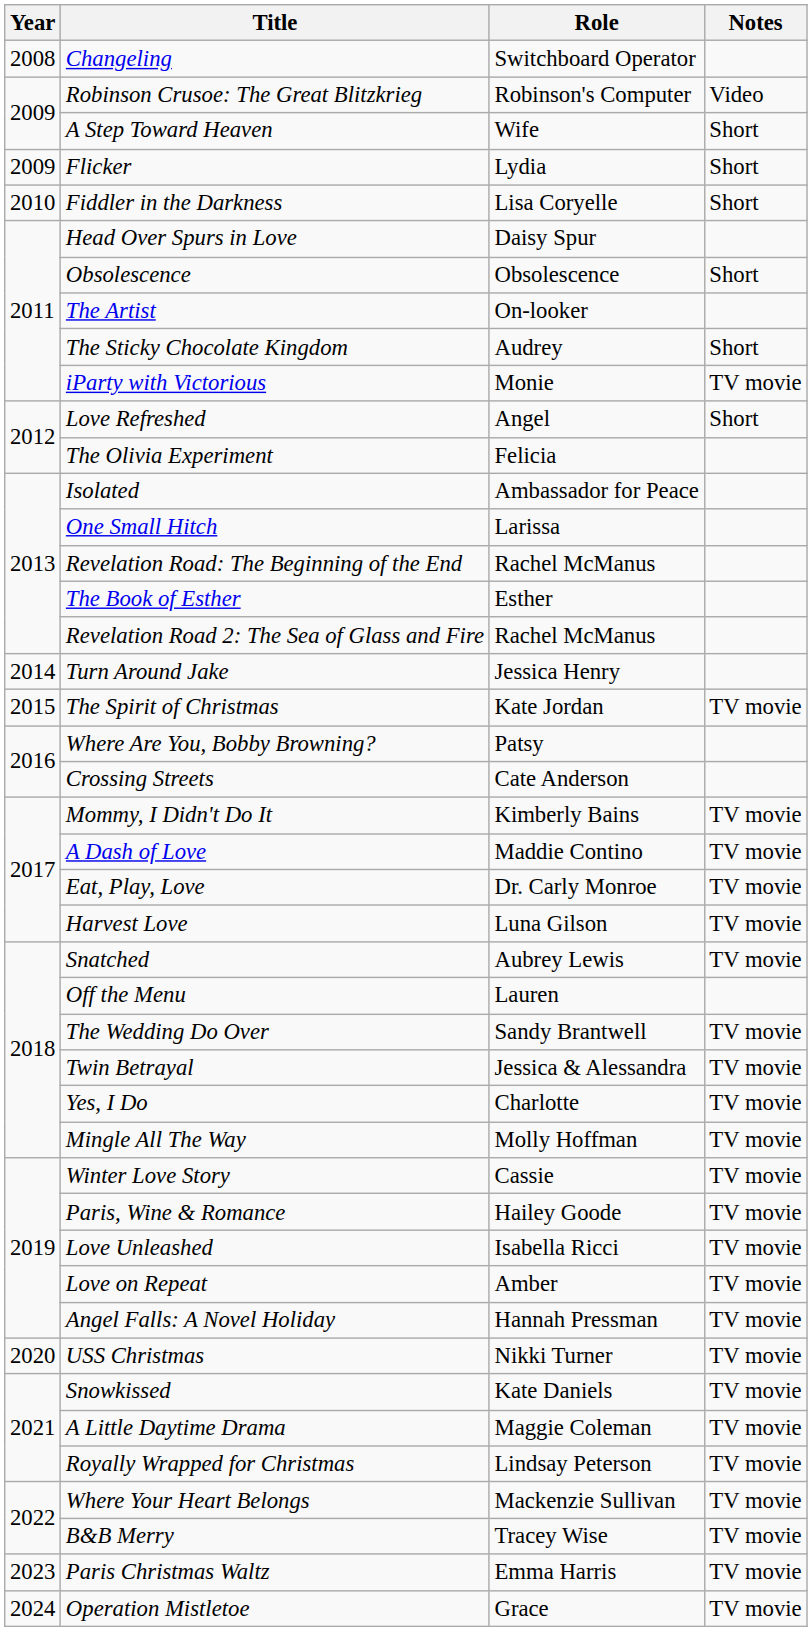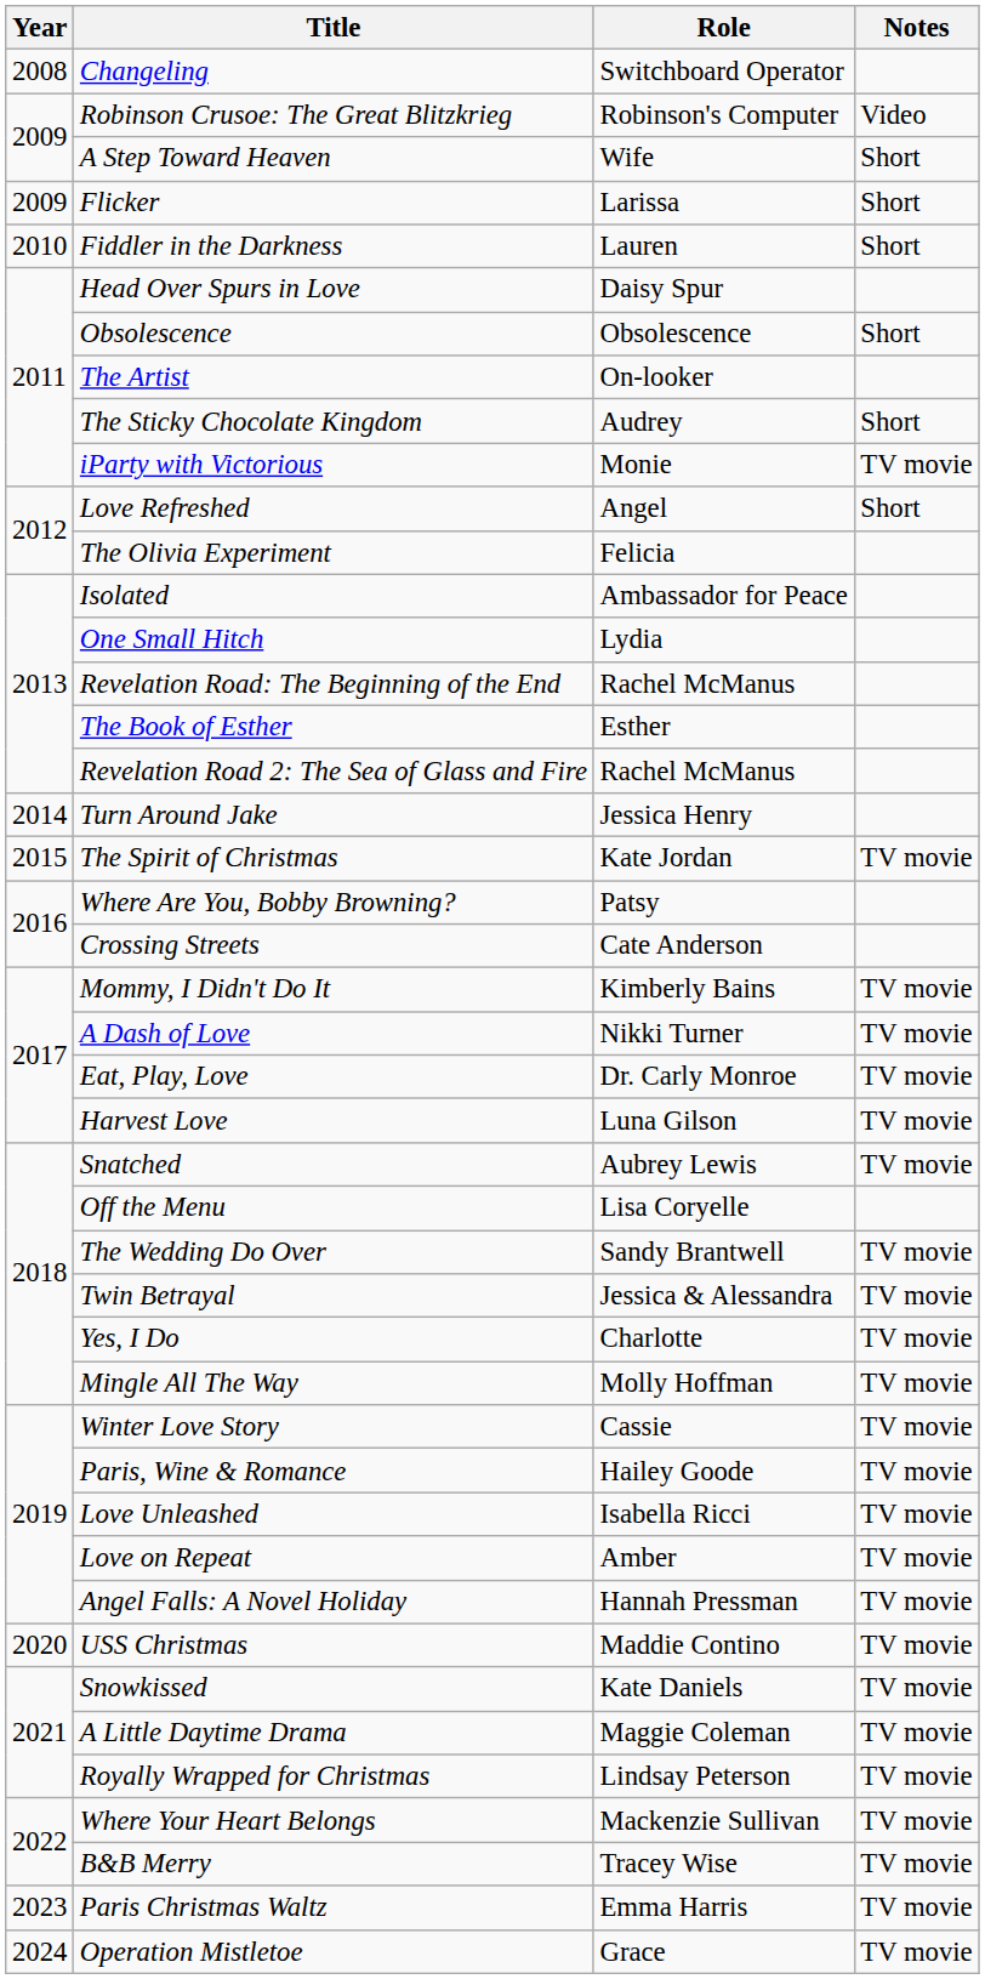Flicker | Role: Lydia -> Larissa
Fiddler in the Darkness | Role: Lisa Coryelle -> Lauren
One Small Hitch | Role: Larissa -> Lydia
A Dash of Love | Role: Maddie Contino -> Nikki Turner
Off the Menu | Role: Lauren -> Lisa Coryelle
USS Christmas | Role: Nikki Turner -> Maddie Contino
